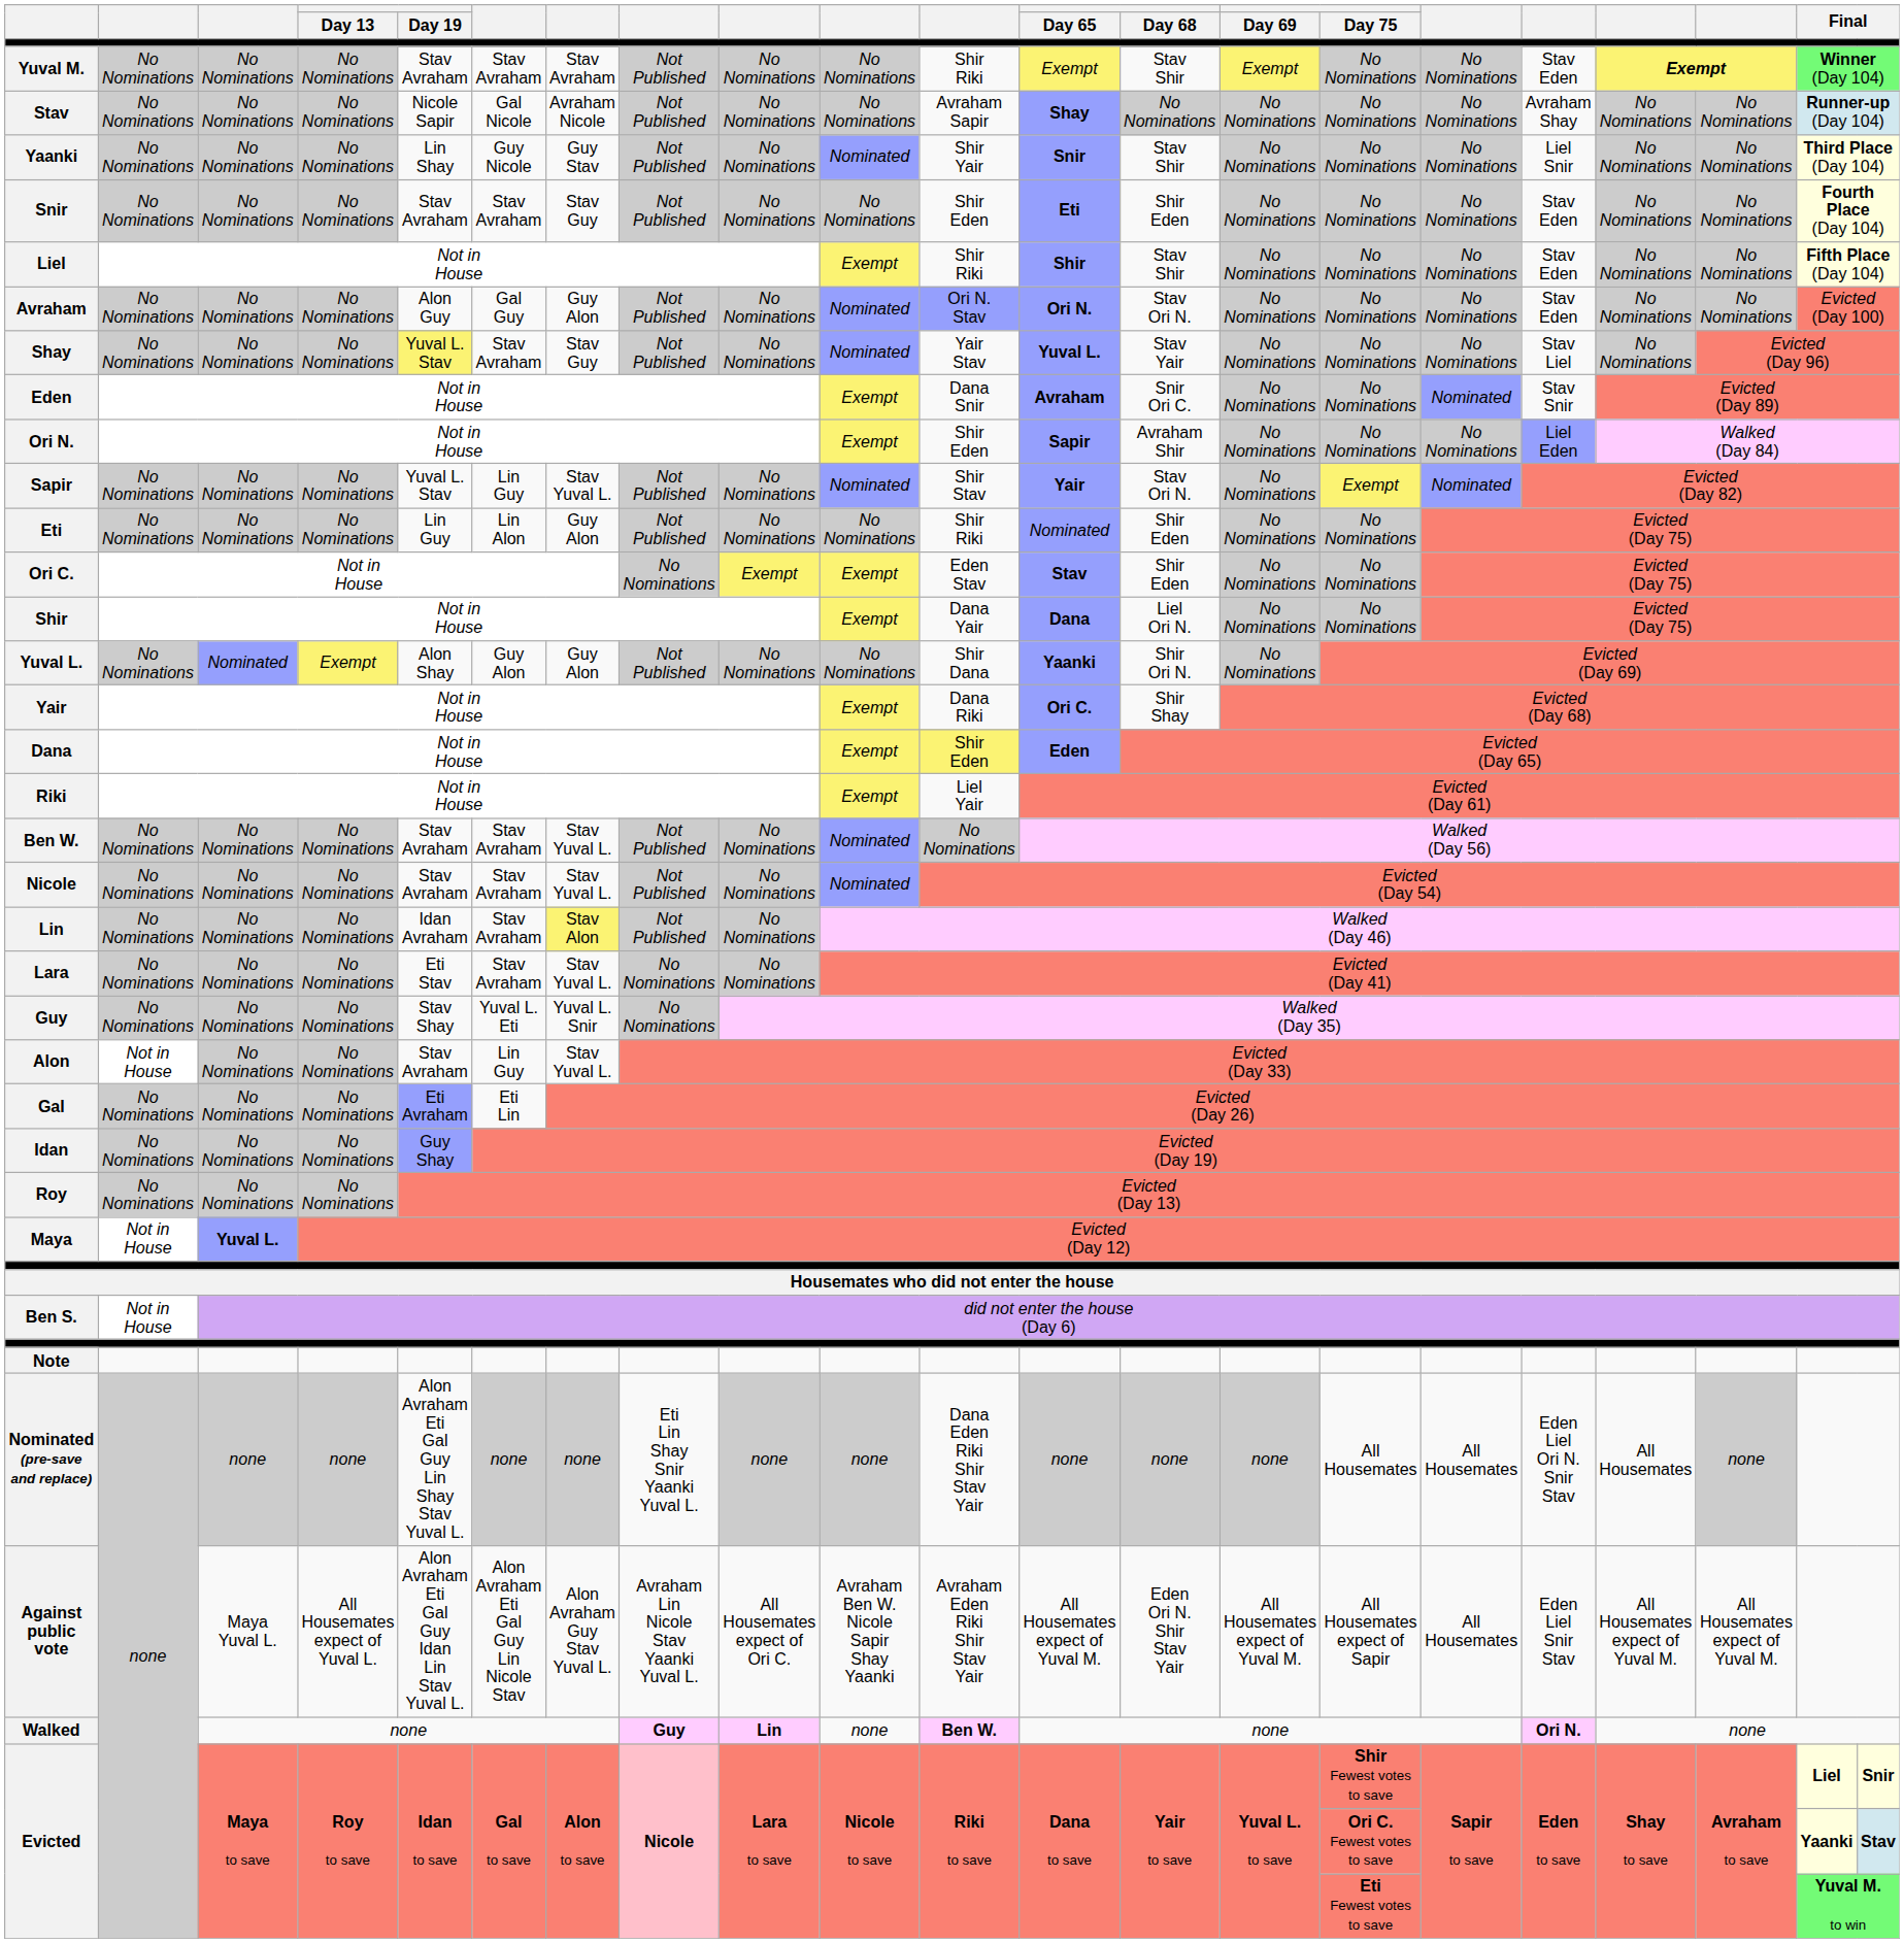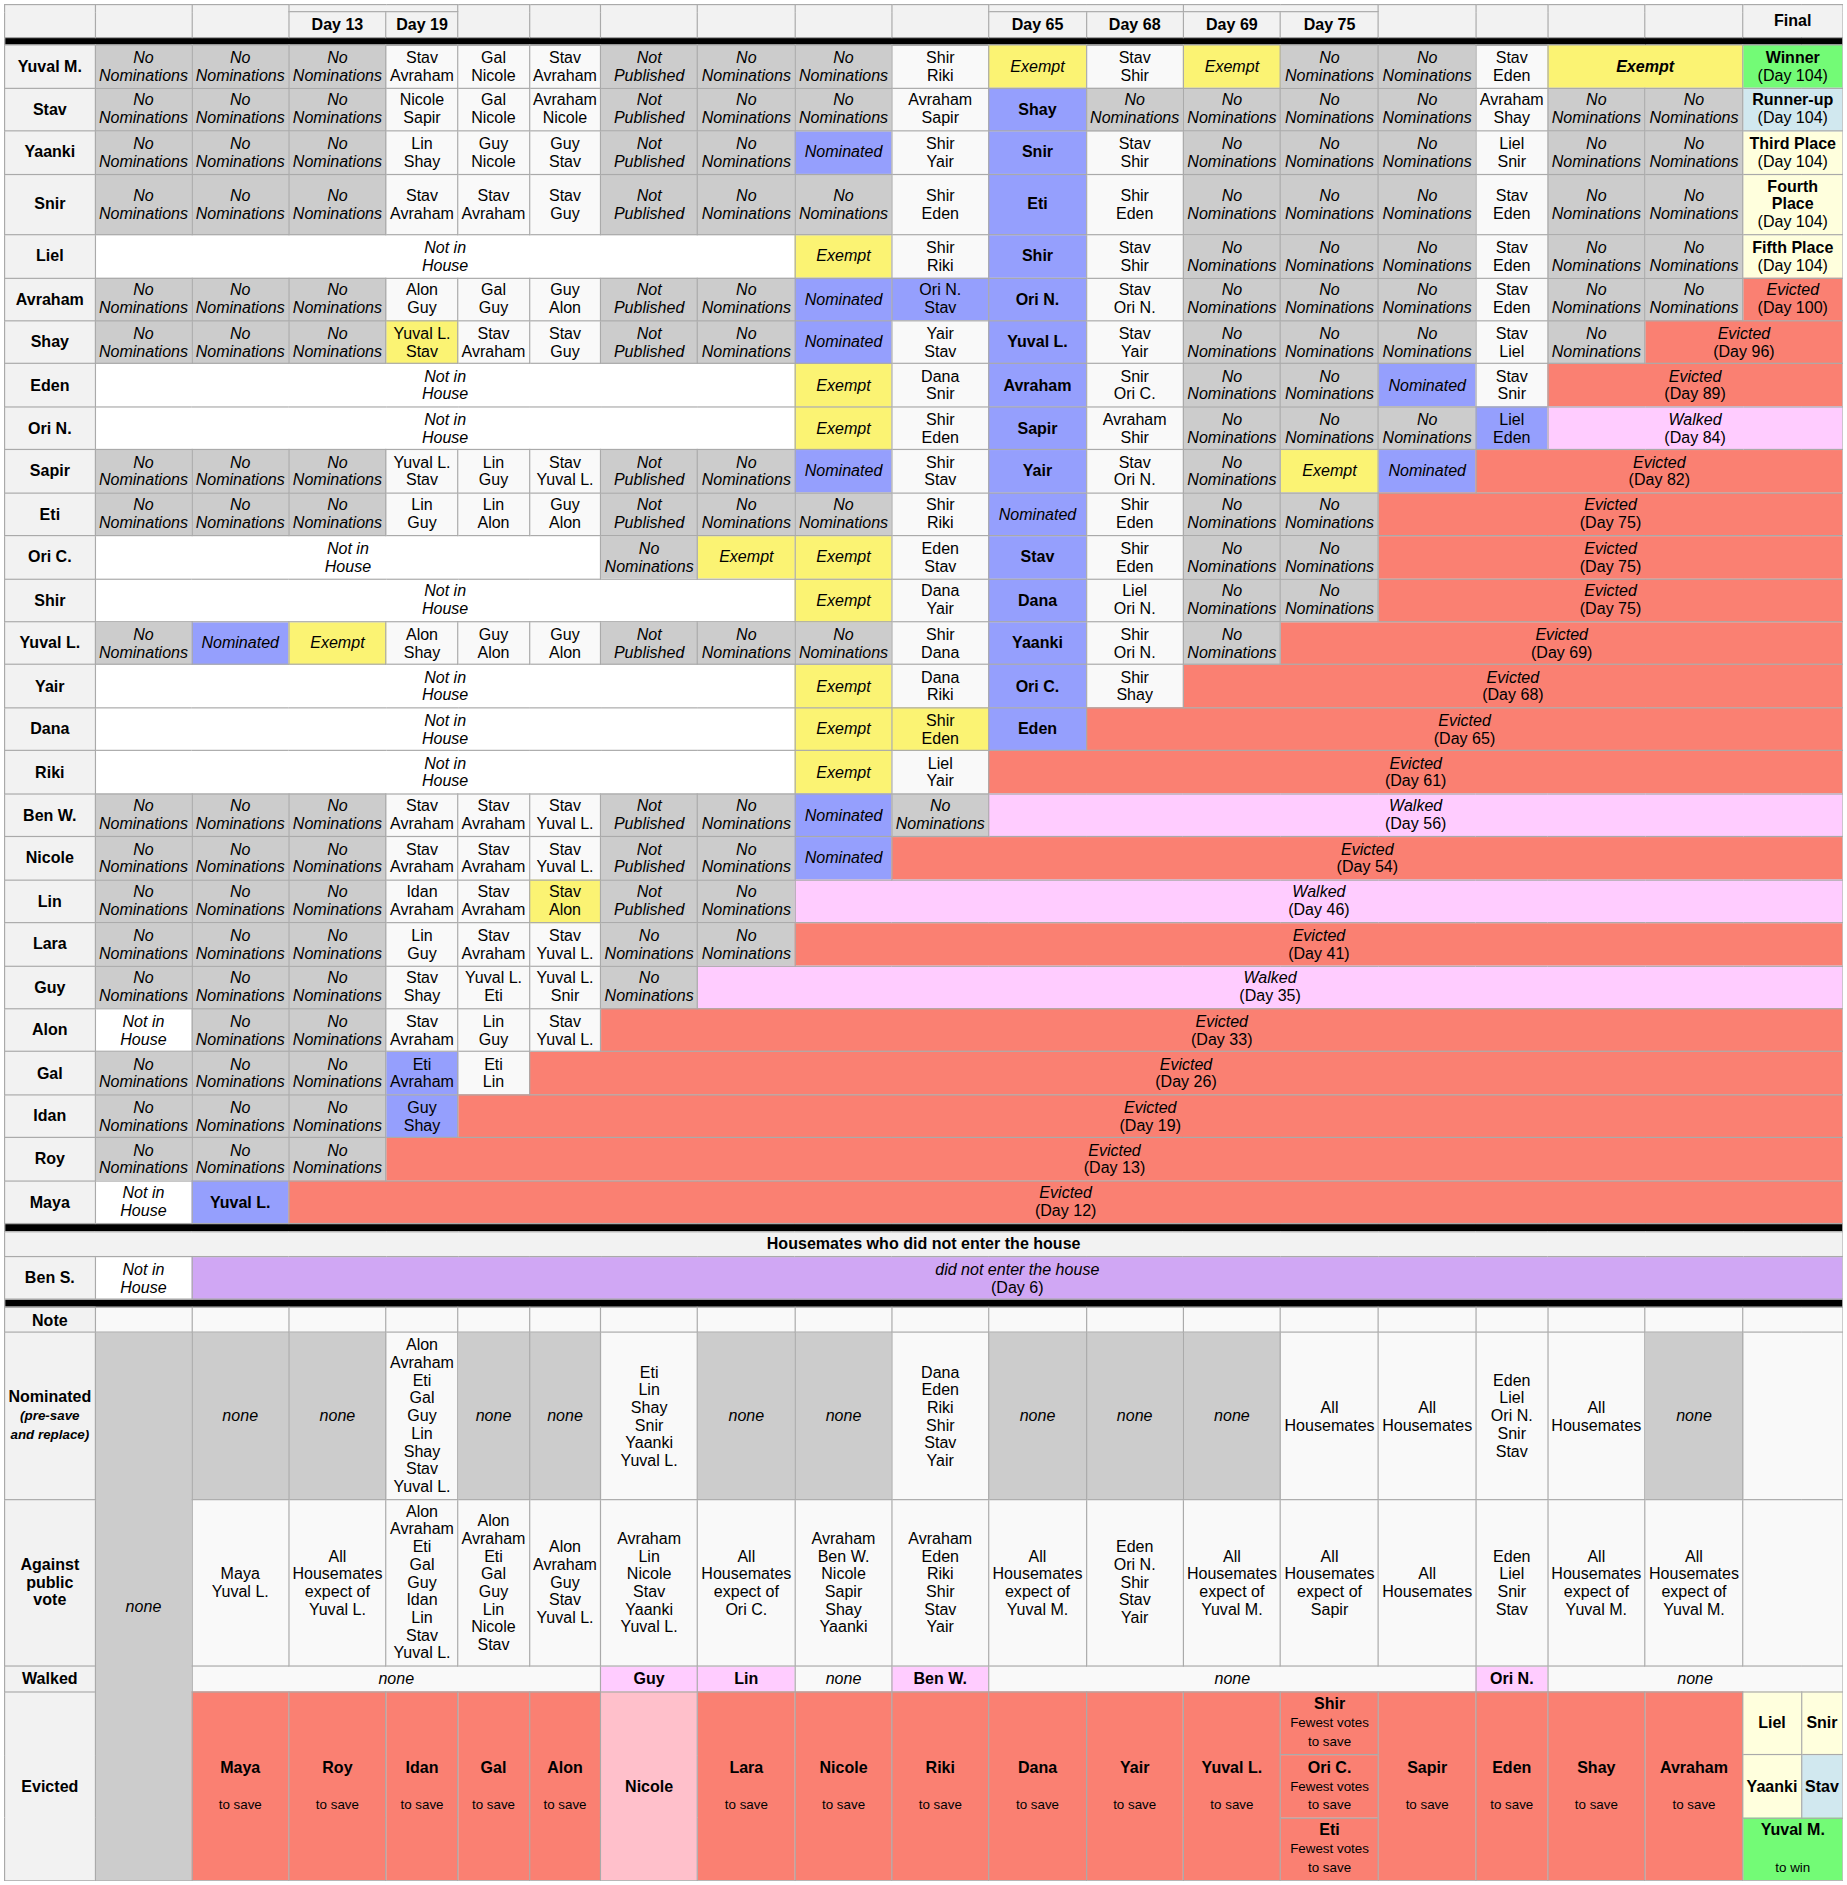Yuval M. | column 6: Stav Avraham -> Gal Nicole
Lara | Day 19: Eti Stav -> Lin Guy
